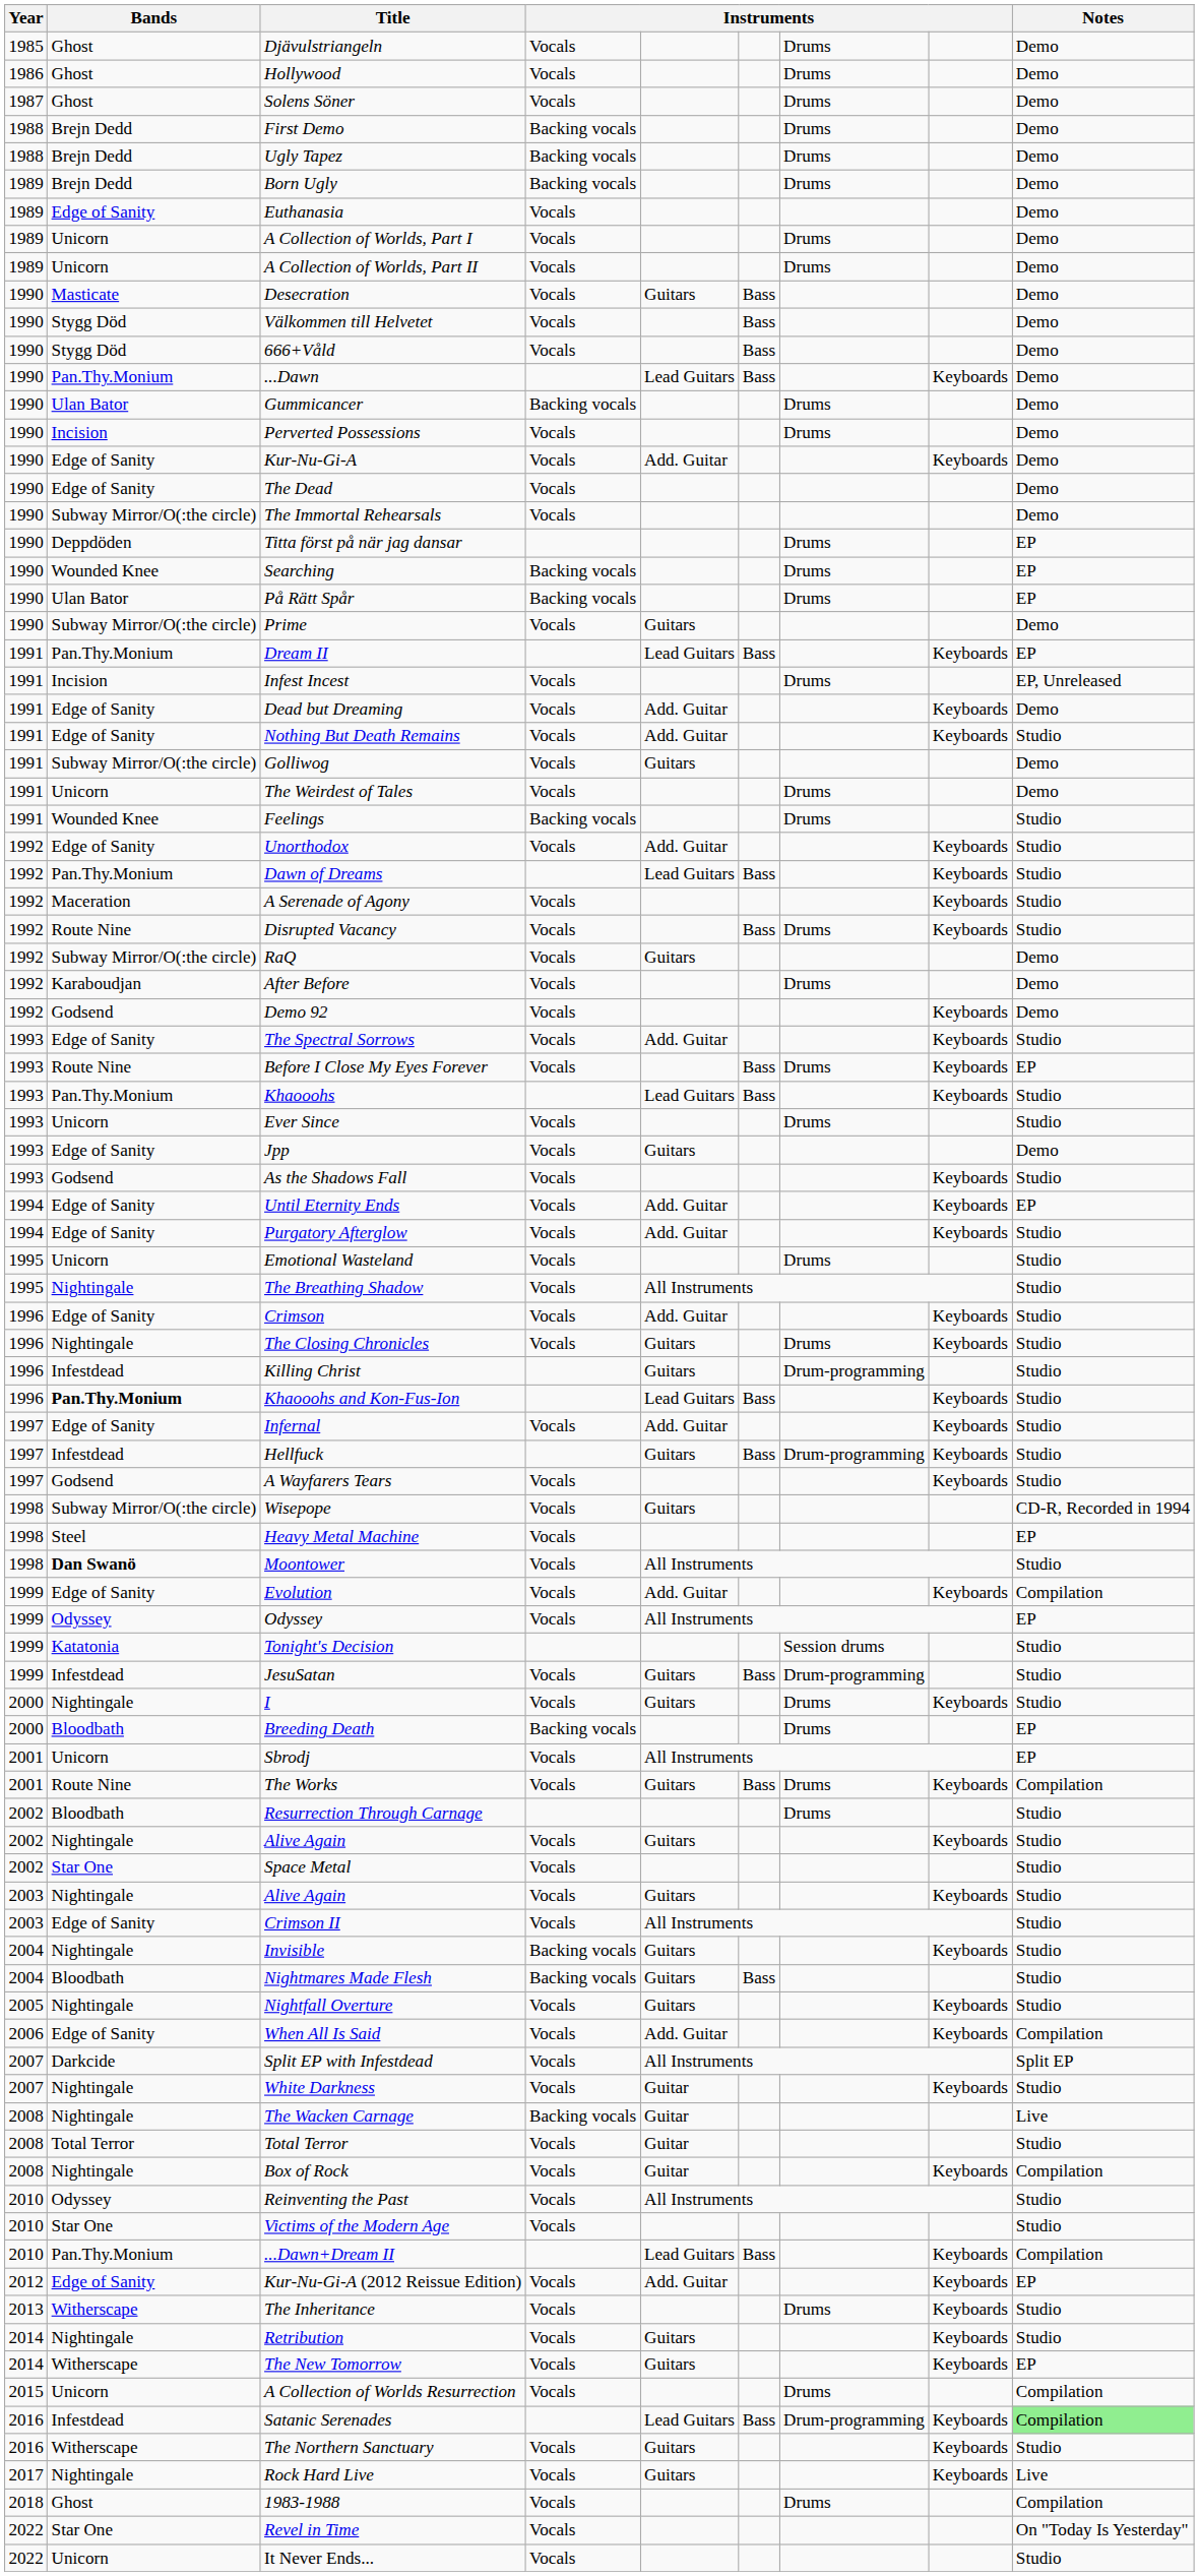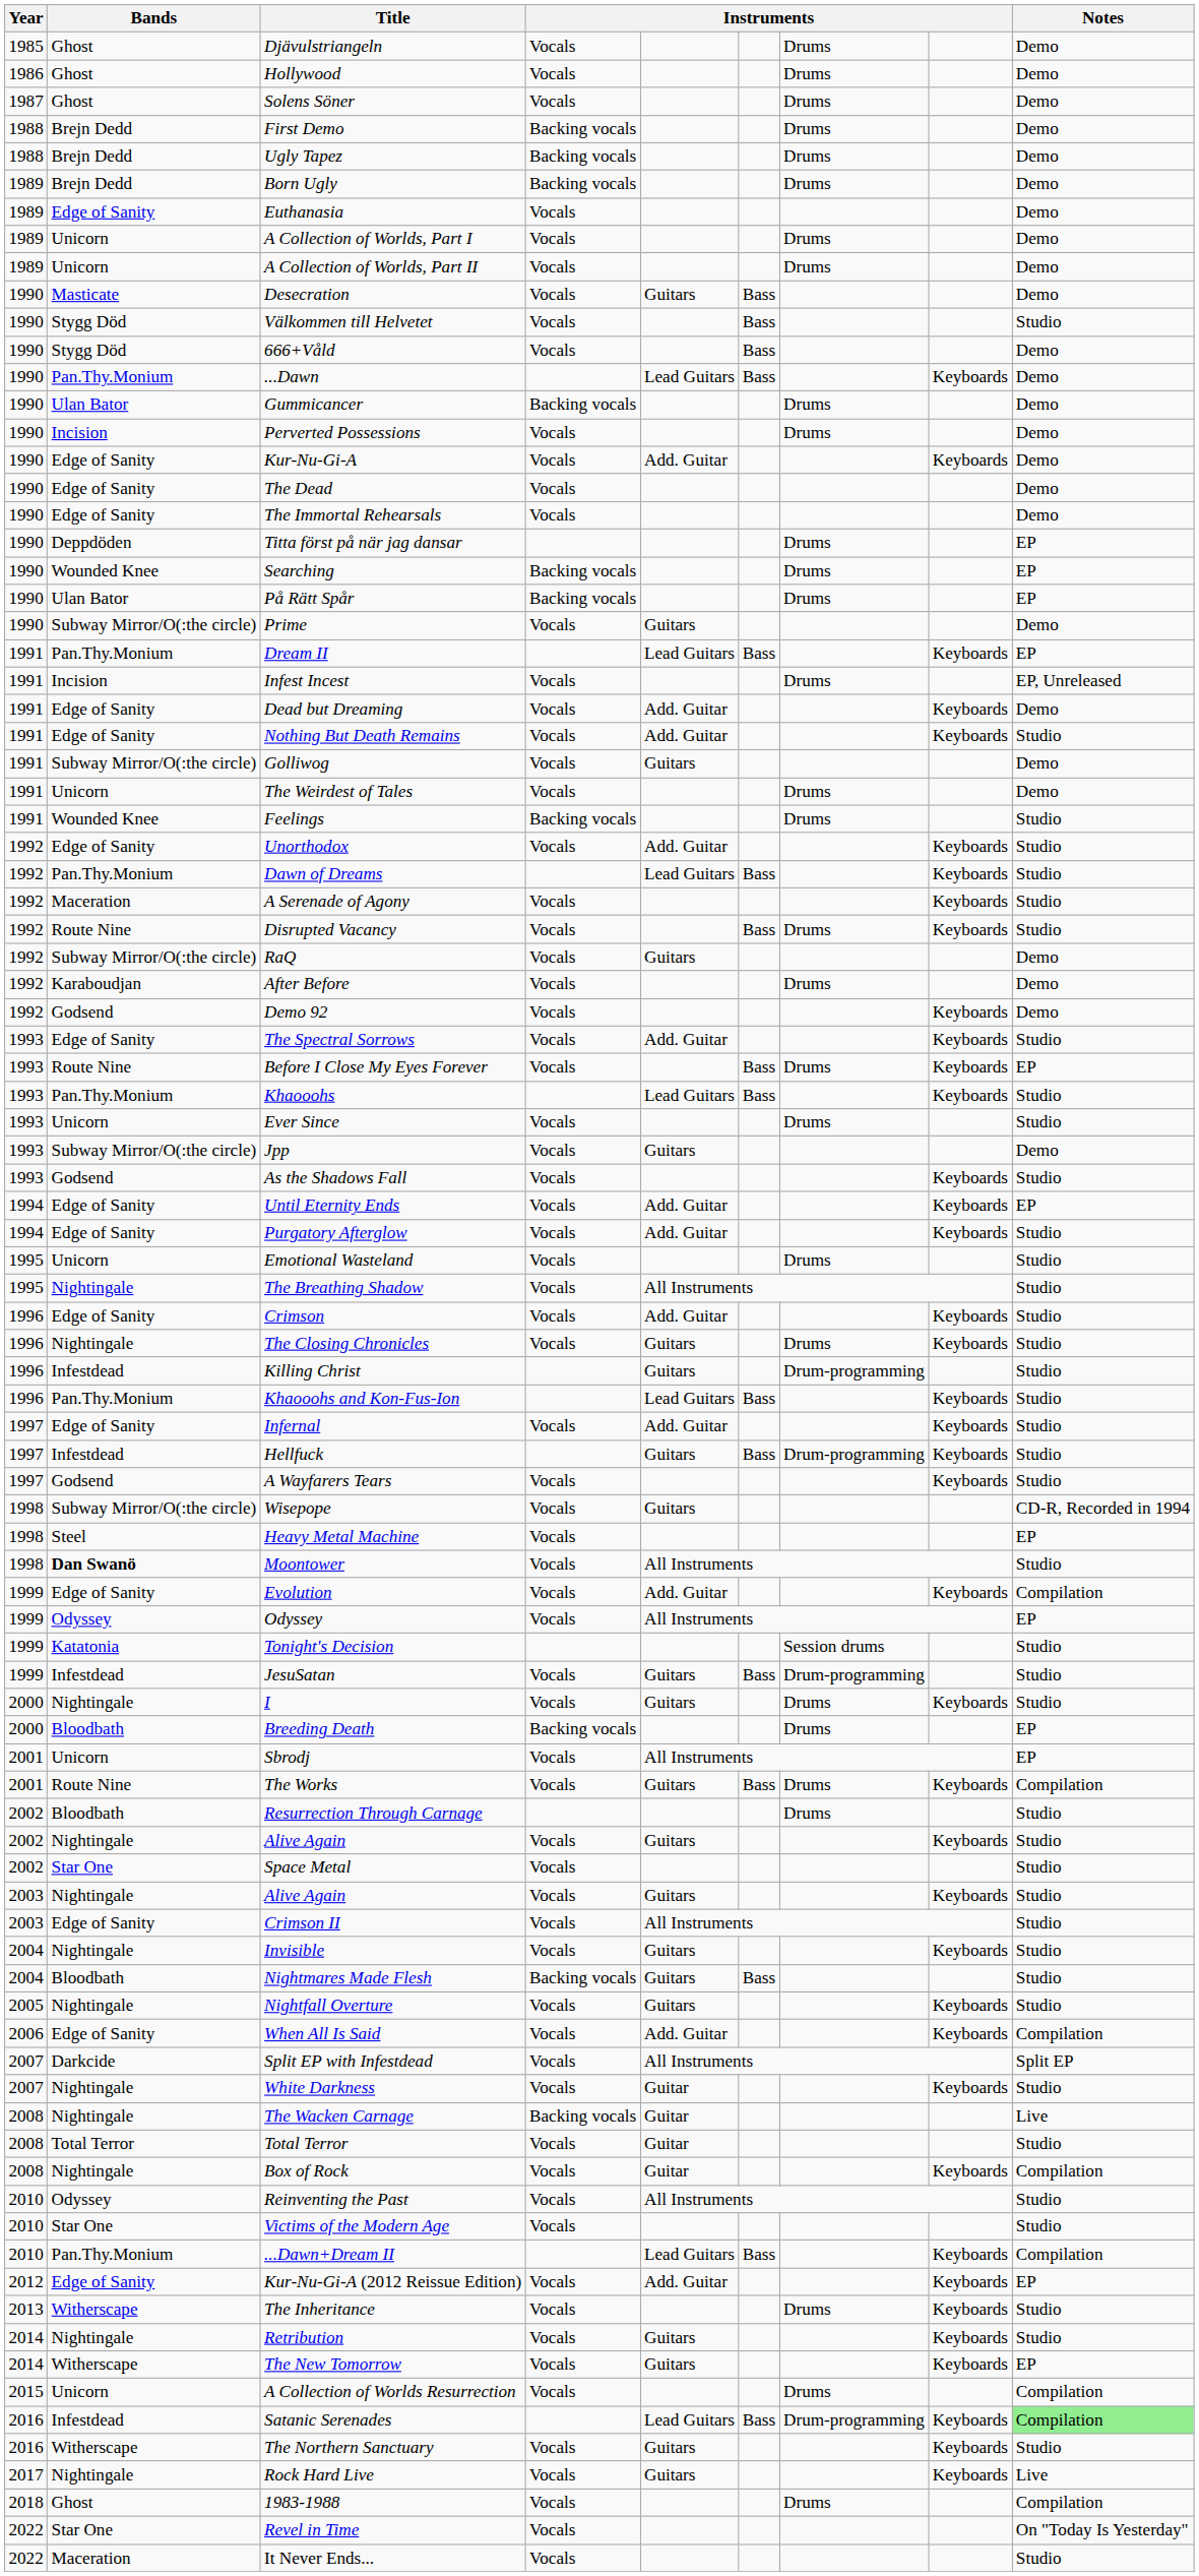Välkommen till Helvetet | Notes: Demo -> Studio
The Immortal Rehearsals | Bands: Subway Mirror/O(:the circle) -> Edge of Sanity
Jpp | Bands: Edge of Sanity -> Subway Mirror/O(:the circle)
Khaooohs and Kon-Fus-Ion | Bands: bold -> normal
Invisible | column 4: Backing vocals -> Vocals
It Never Ends... | Bands: Unicorn -> Maceration
